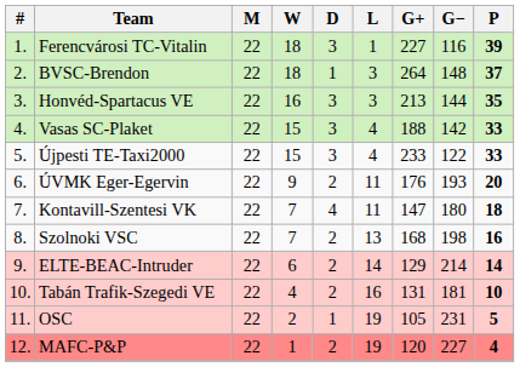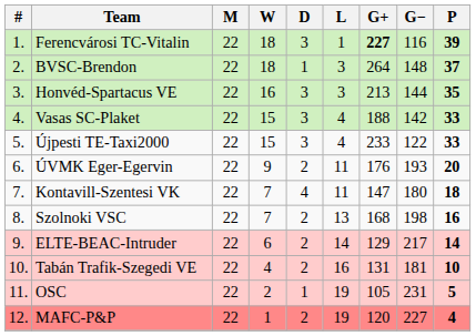Ferencvárosi TC-Vitalin | G+: normal -> bold
ELTE-BEAC-Intruder | G−: 214 -> 217
